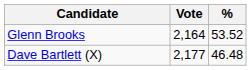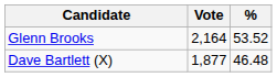Dave Bartlett (X) | Vote: 2,177 -> 1,877
